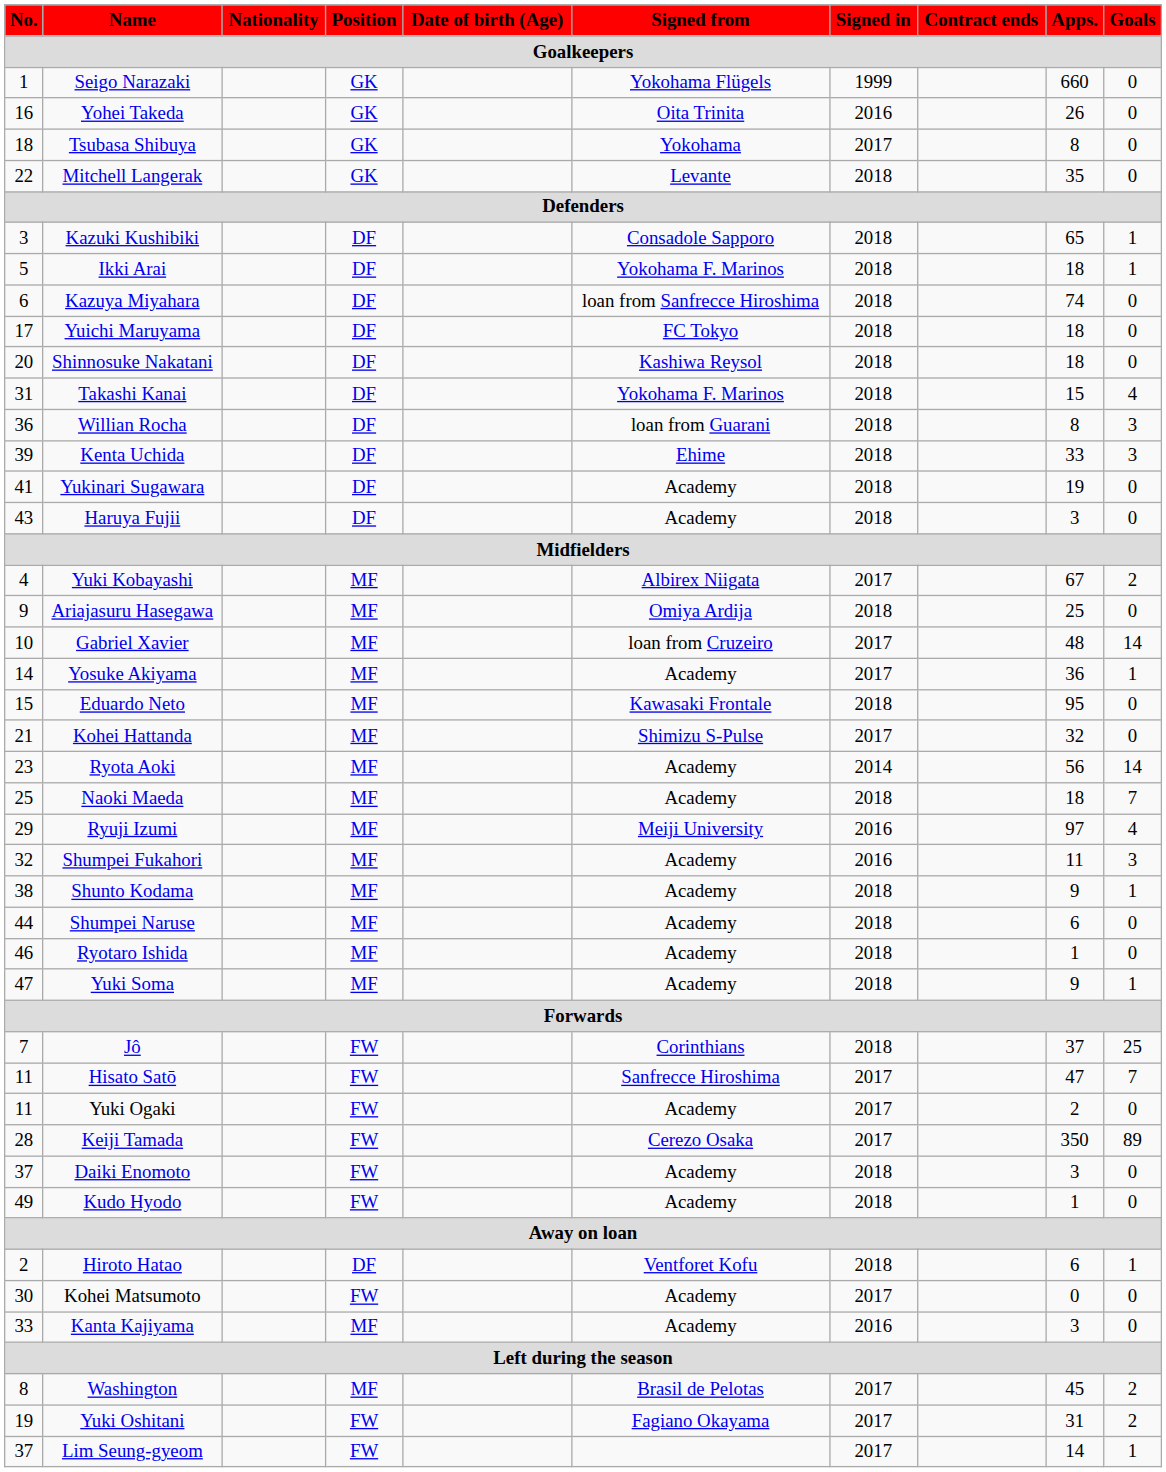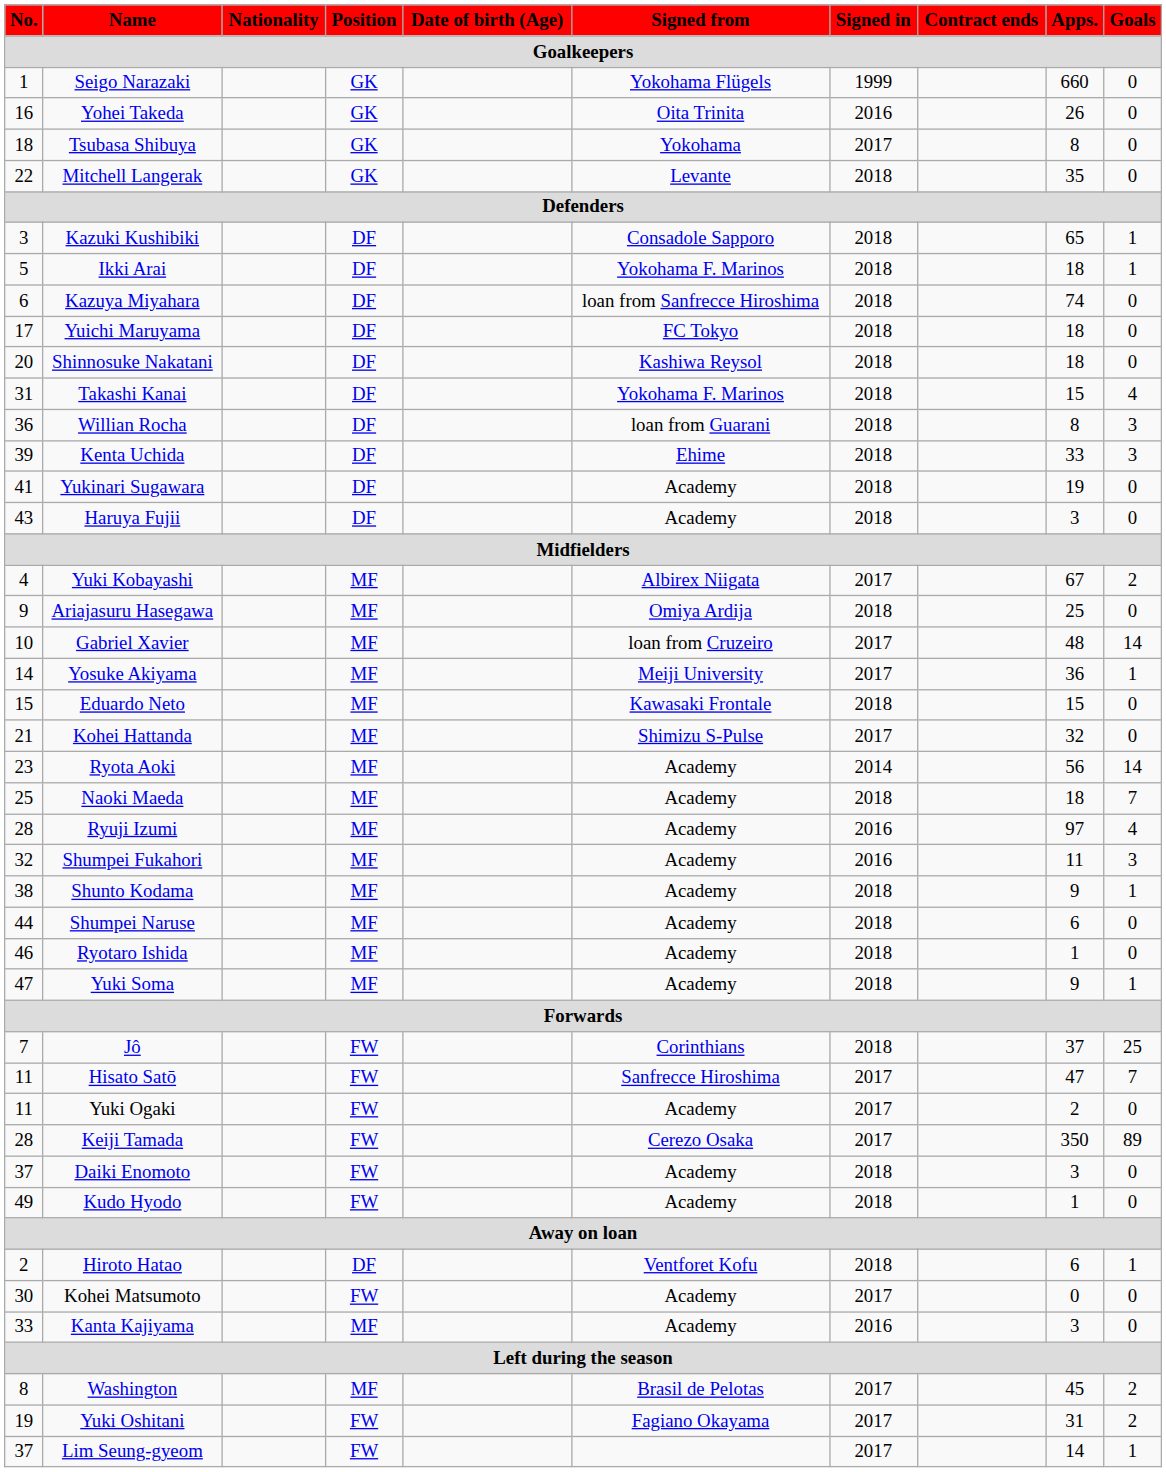Yosuke Akiyama | Signed from: Academy -> Meiji University
Eduardo Neto | Apps.: 95 -> 15
Ryuji Izumi | No.: 29 -> 28
Ryuji Izumi | Signed from: Meiji University -> Academy
